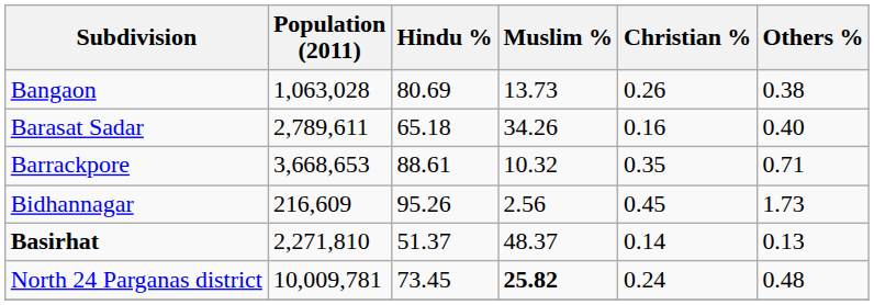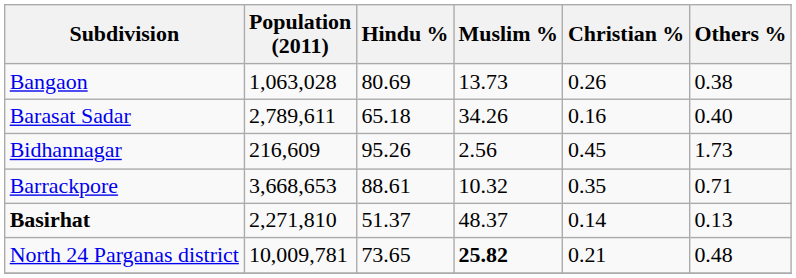rows swapped: Barrackpore <-> Bidhannagar
North 24 Parganas district | Hindu %: 73.45 -> 73.65
North 24 Parganas district | Christian %: 0.24 -> 0.21
